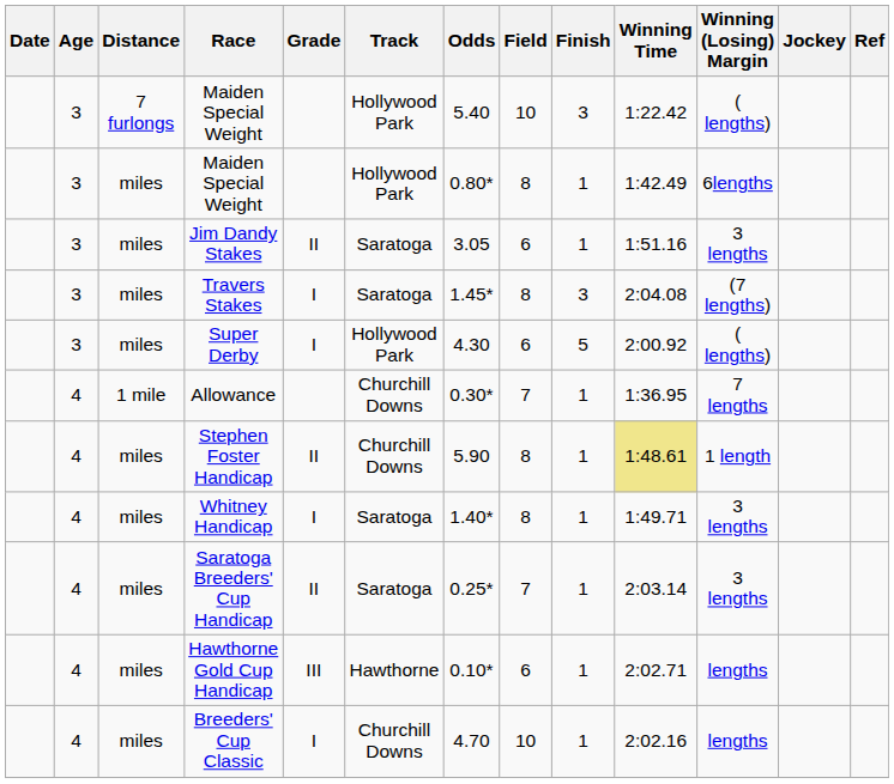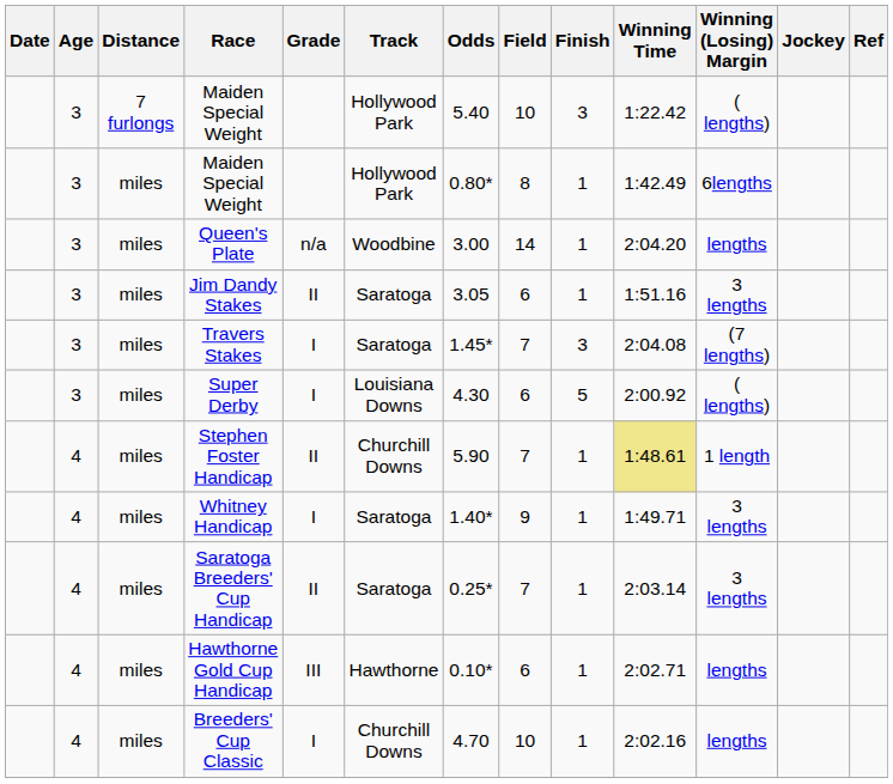+ row: 3 | miles | Queen's Plate | n/a | Woodbine | 3.00 | 14 | 1 | 2:04.20 | lengths
Travers Stakes | Field: 8 -> 7
Super Derby | Track: Hollywood Park -> Louisiana Downs
- row: 4 | 1 mile | Allowance | Churchill Downs | 0.30* | 7 | 1 | 1:36.95 | 7 lengths
Stephen Foster Handicap | Field: 8 -> 7
Whitney Handicap | Field: 8 -> 9
